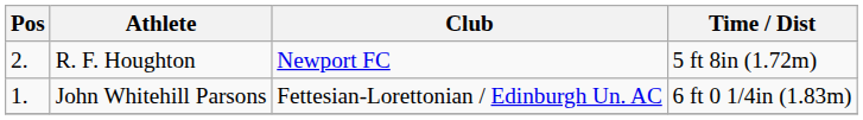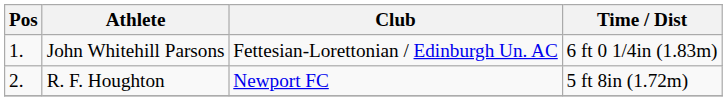rows swapped: John Whitehill Parsons <-> R. F. Houghton
